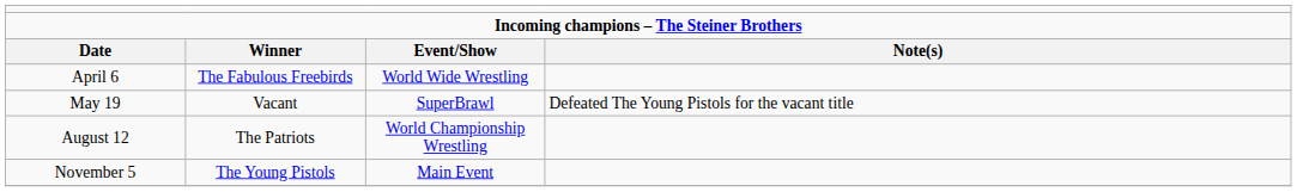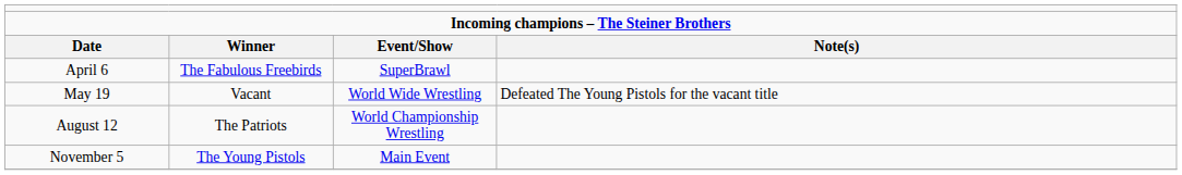April 6 | column 3: World Wide Wrestling -> SuperBrawl
May 19 | column 3: SuperBrawl -> World Wide Wrestling
